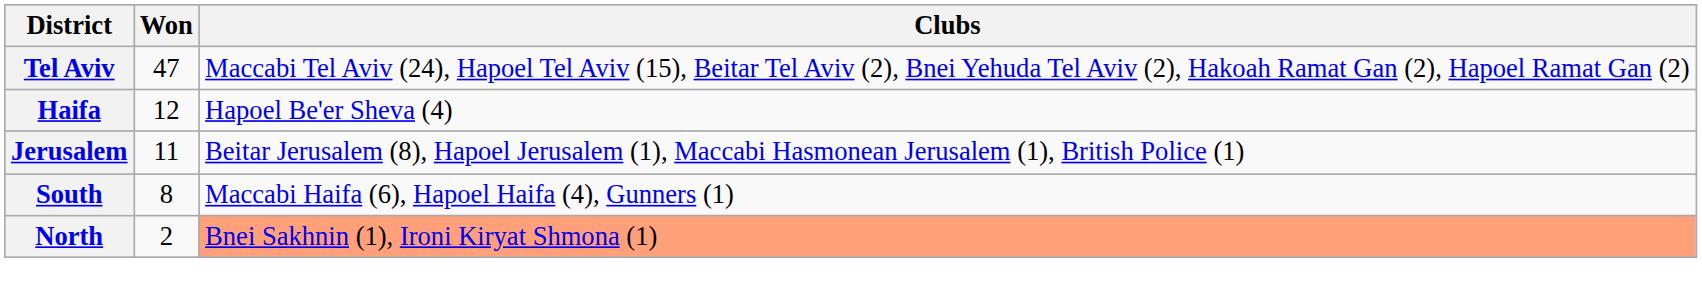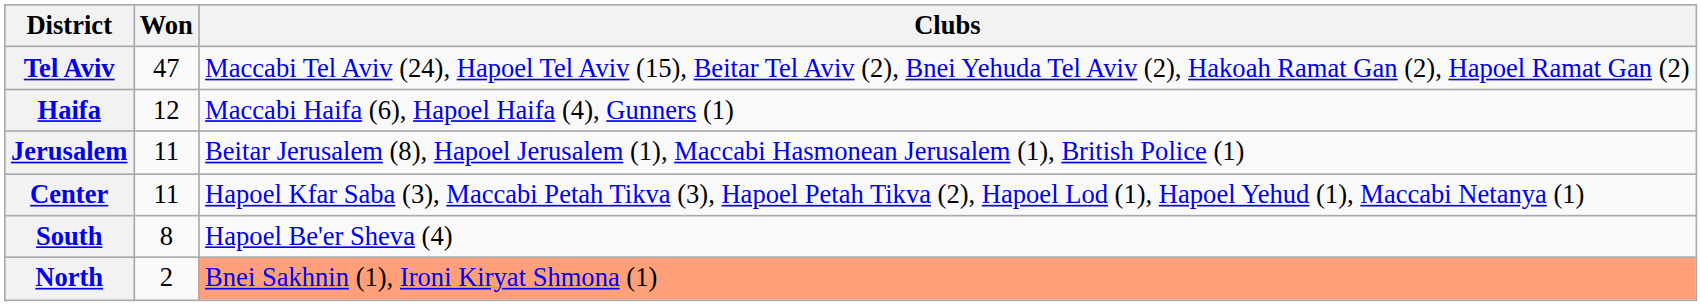Haifa | Clubs: Hapoel Be'er Sheva (4) -> Maccabi Haifa (6), Hapoel Haifa (4), Gunners (1)
+ row: Center | 11 | Hapoel Kfar Saba (3), Maccabi Petah Tikva (3), Hapoel Petah Tikva (2), Hapoel Lod (1), Hapoel Yehud (1), Maccabi Netanya (1)
South | Clubs: Maccabi Haifa (6), Hapoel Haifa (4), Gunners (1) -> Hapoel Be'er Sheva (4)
